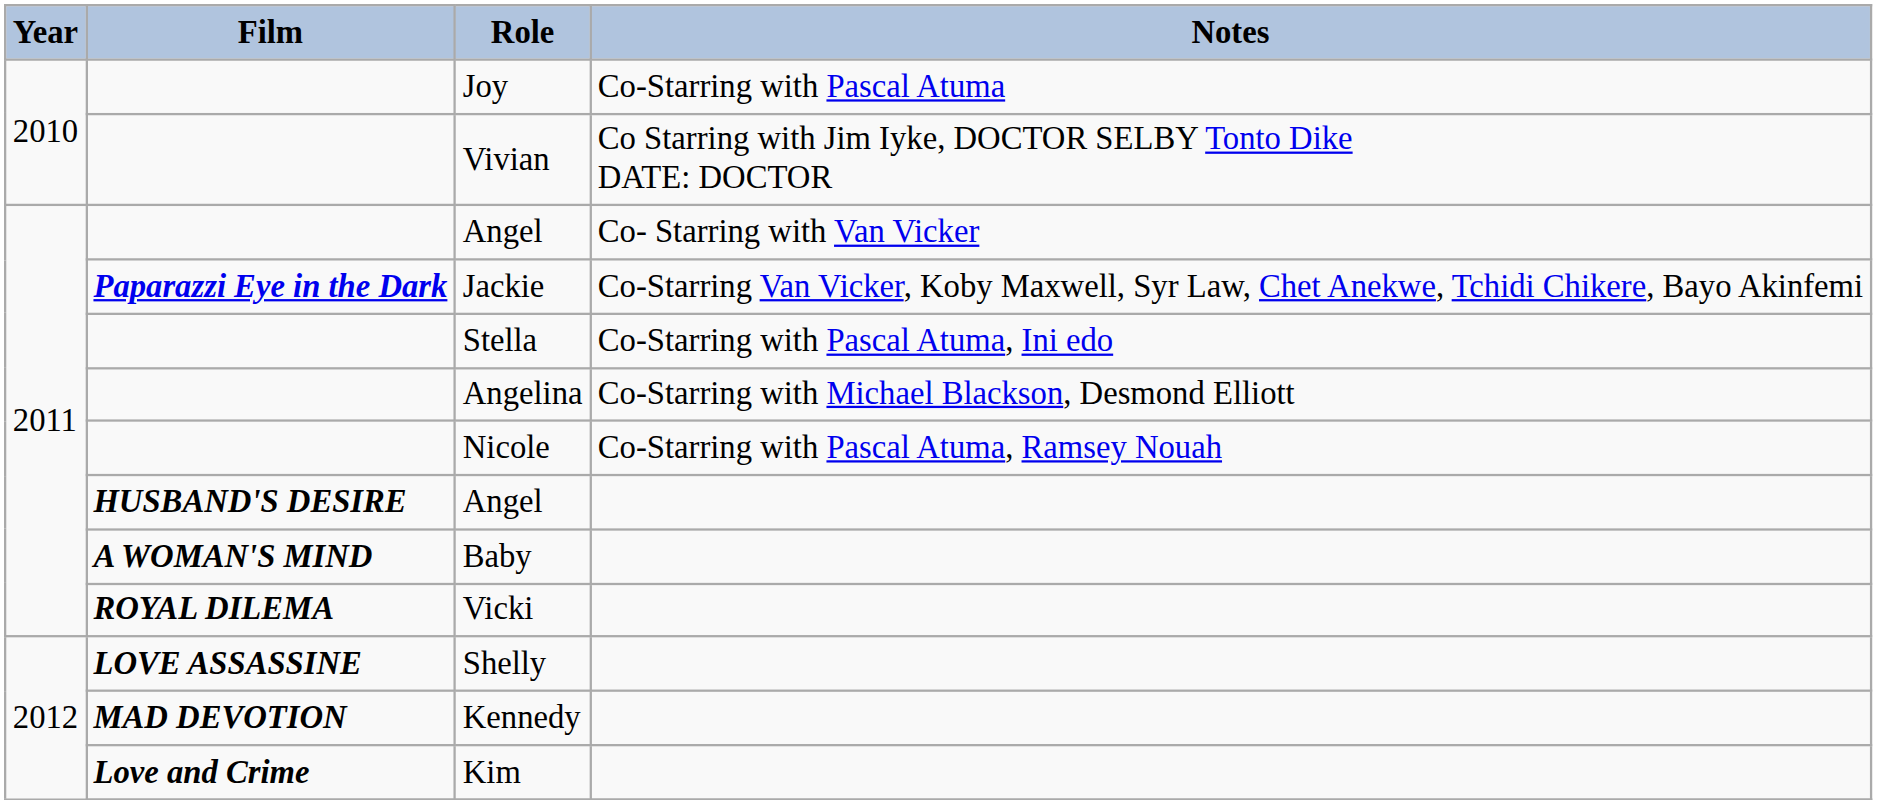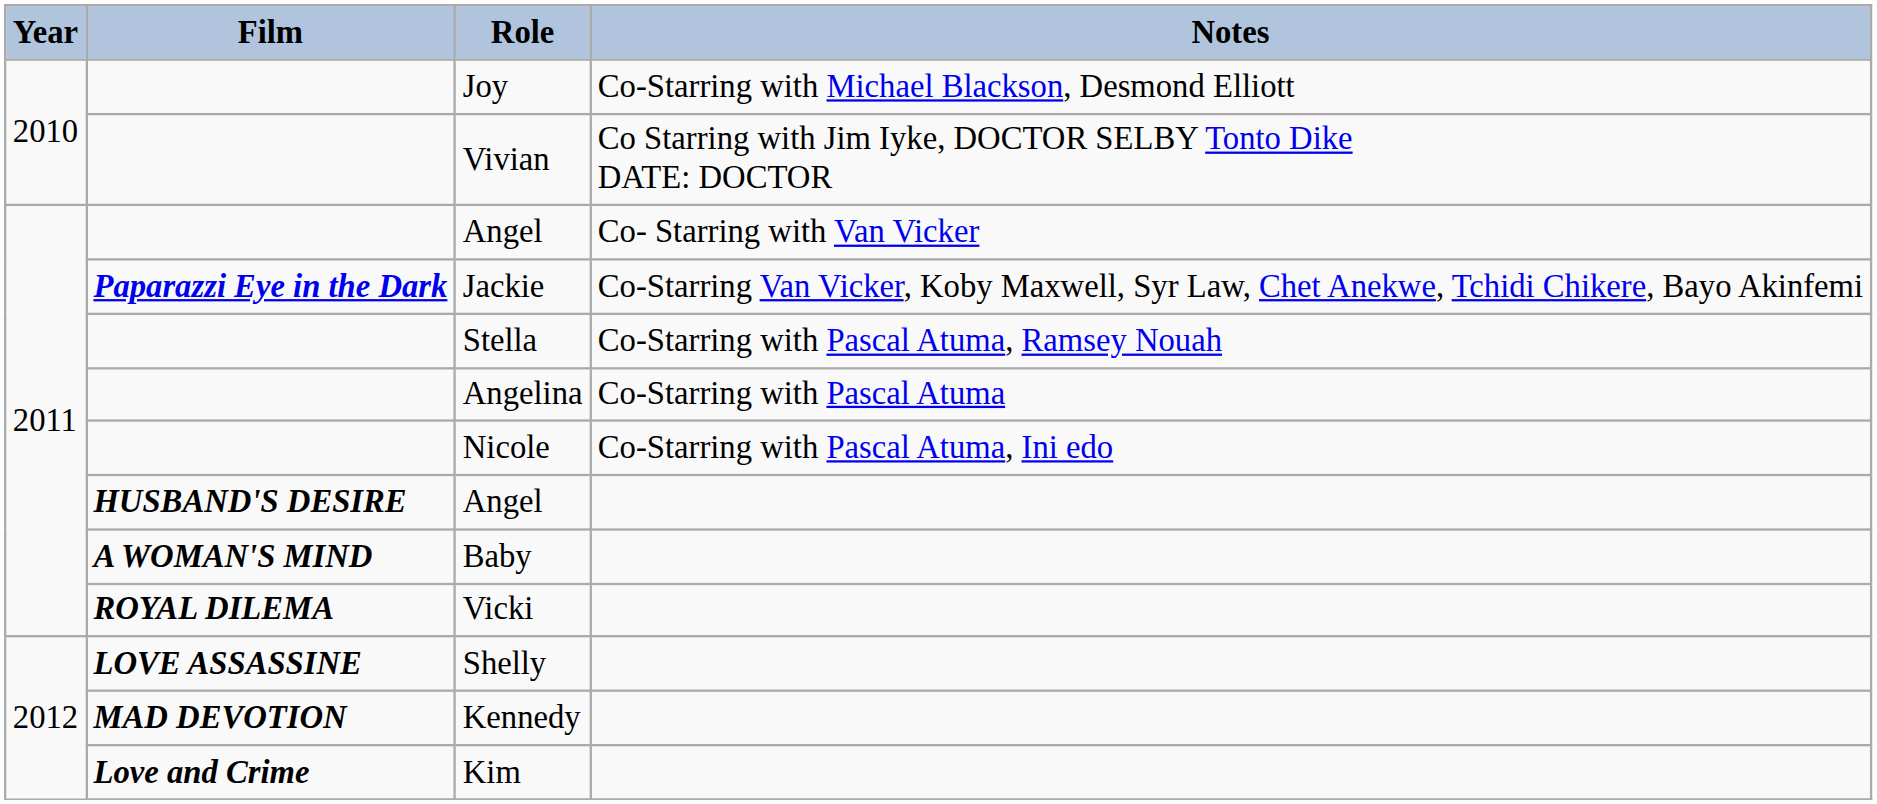Joy | Notes: Co-Starring with Pascal Atuma -> Co-Starring with Michael Blackson, Desmond Elliott
Stella | Notes: Co-Starring with Pascal Atuma, Ini edo -> Co-Starring with Pascal Atuma, Ramsey Nouah
Angelina | Notes: Co-Starring with Michael Blackson, Desmond Elliott -> Co-Starring with Pascal Atuma
Nicole | Notes: Co-Starring with Pascal Atuma, Ramsey Nouah -> Co-Starring with Pascal Atuma, Ini edo
